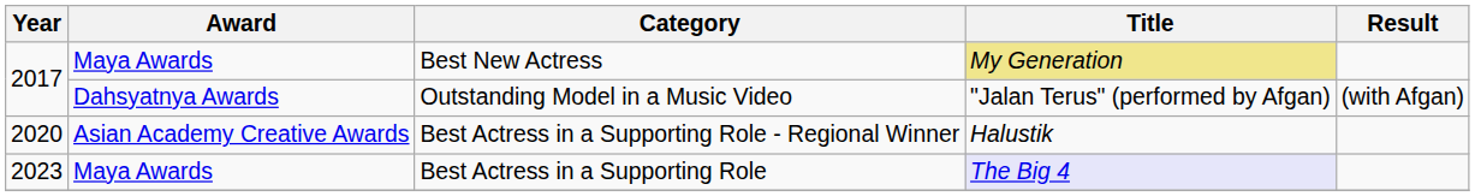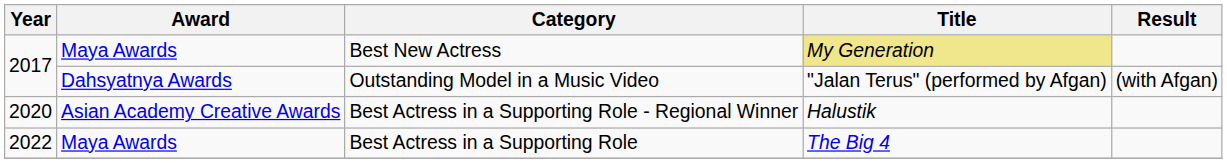Best Actress in a Supporting Role | Year: 2023 -> 2022
Best Actress in a Supporting Role | Title: lavender background -> no background
